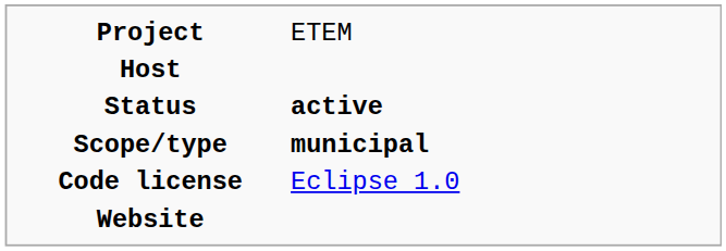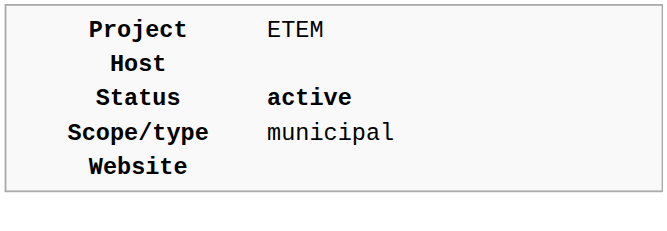Scope/type | column 2: bold -> normal
- row: Code license | Eclipse 1.0
